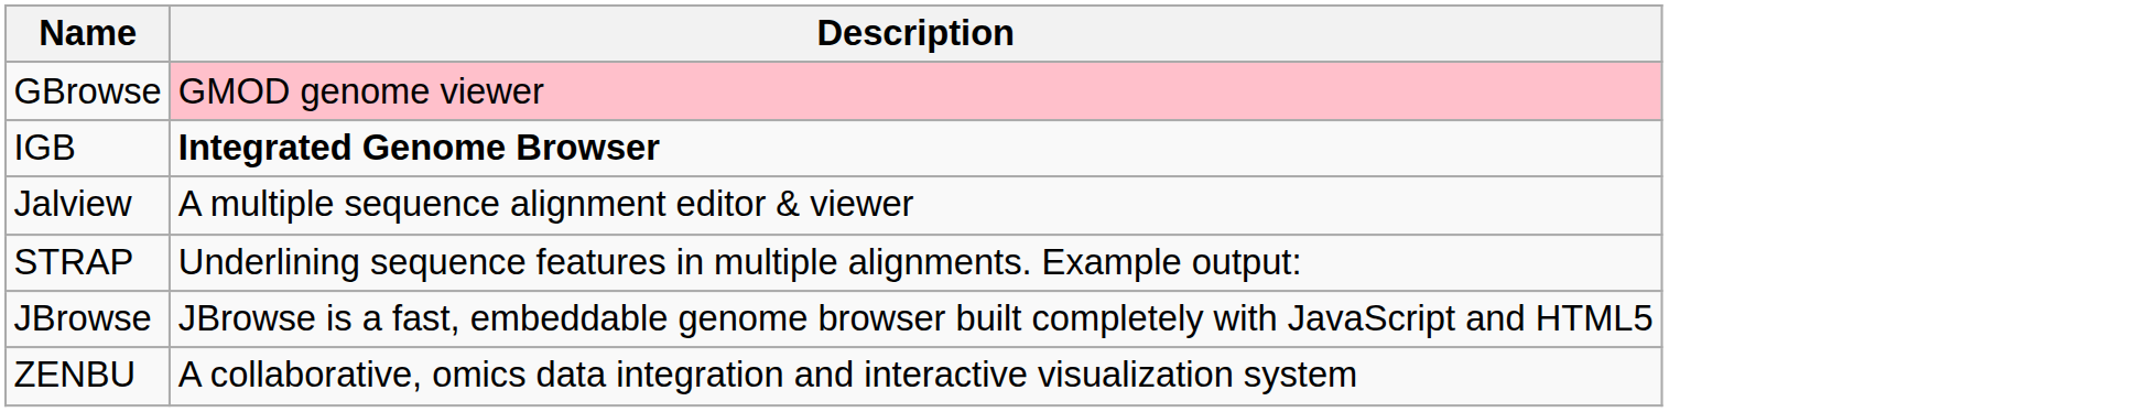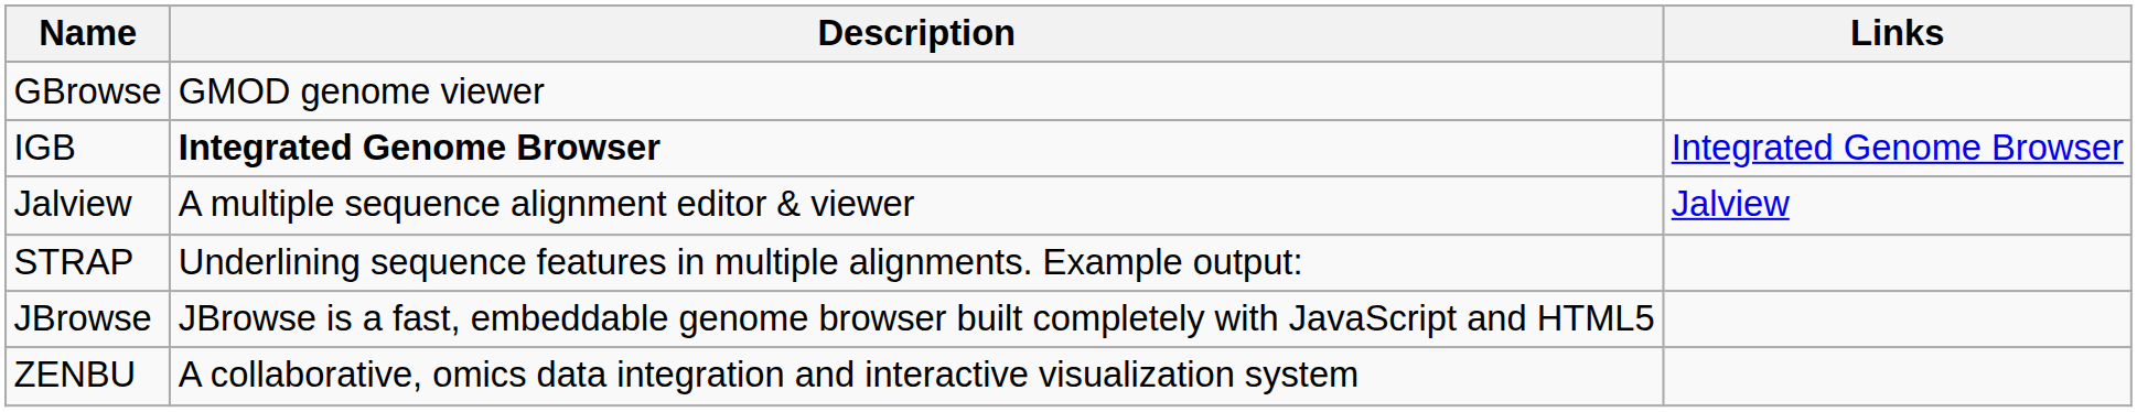+ column: Links | Integrated Genome Browser | Jalview
GBrowse | Description: pink background -> no background
